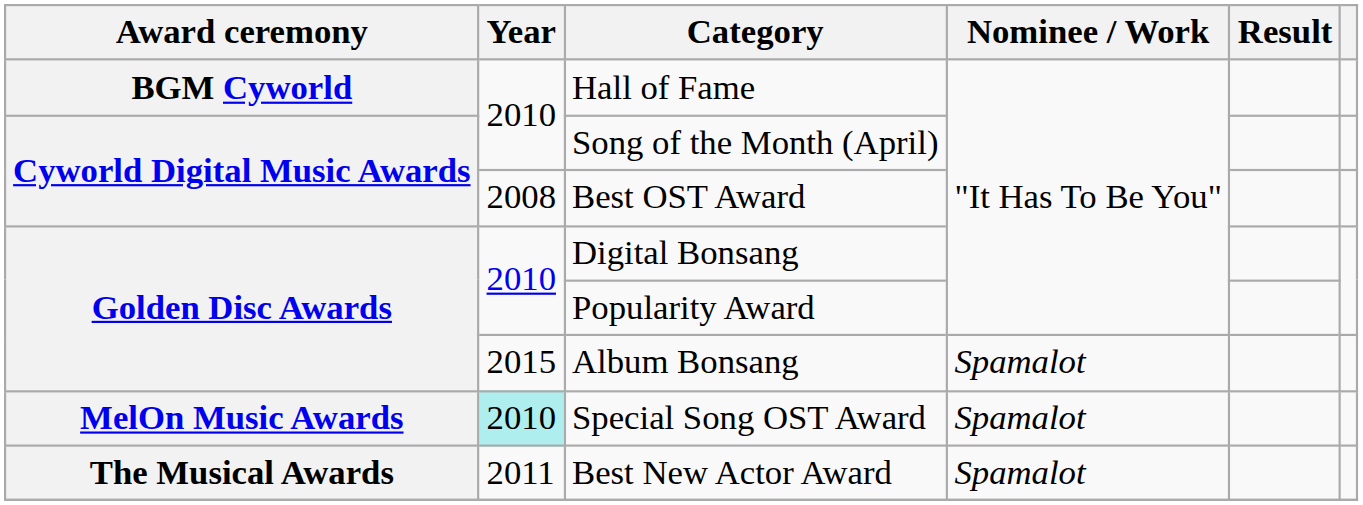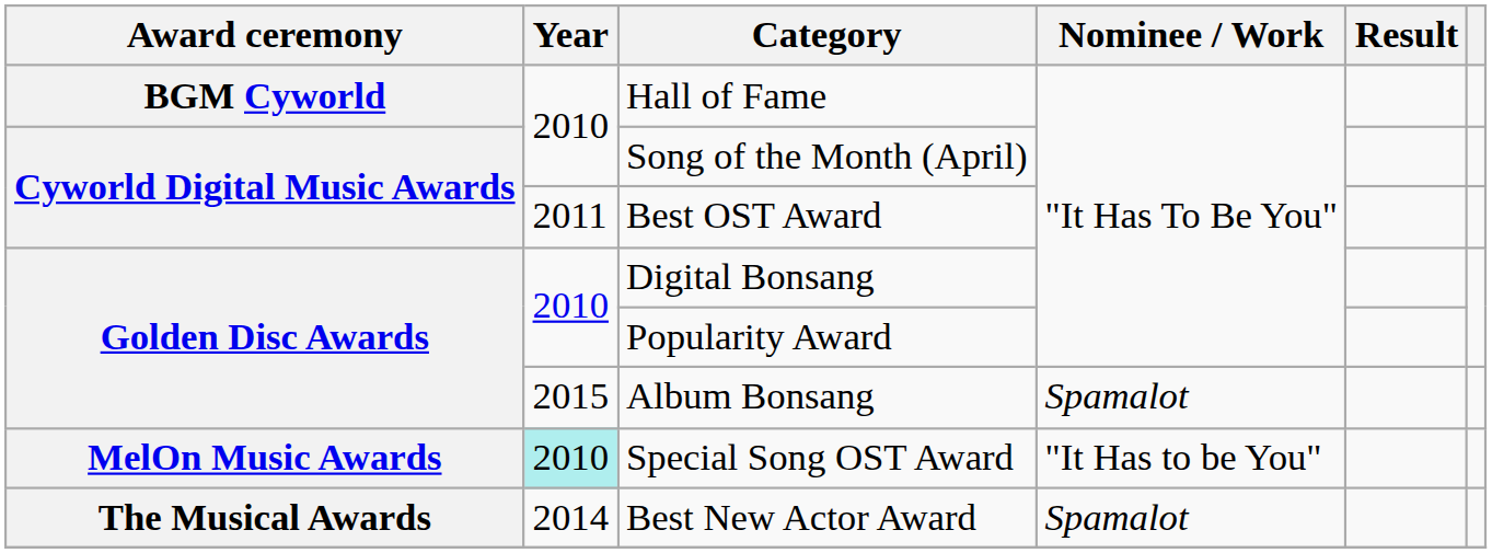Best OST Award | Year: 2008 -> 2011
Special Song OST Award | Nominee / Work: Spamalot -> "It Has to be You"
Best New Actor Award | Year: 2011 -> 2014
